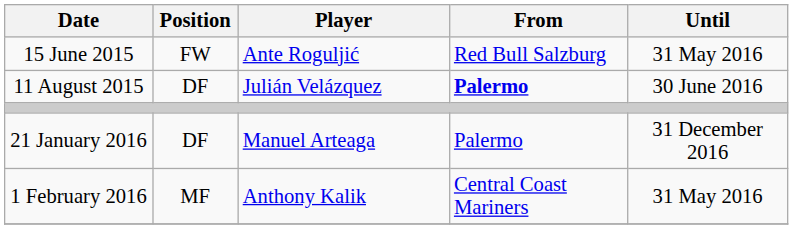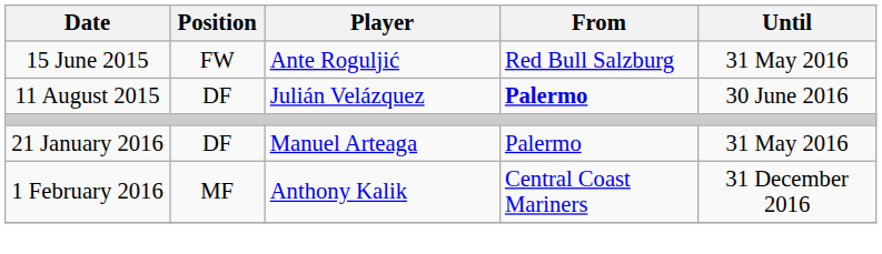21 January 2016 | Until: 31 December 2016 -> 31 May 2016
1 February 2016 | Until: 31 May 2016 -> 31 December 2016
